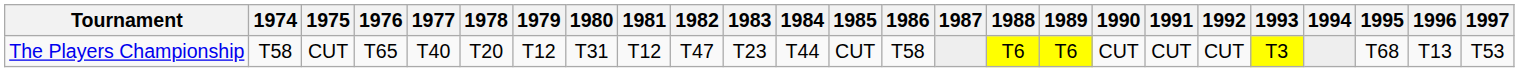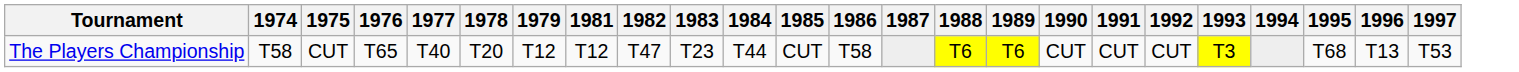- column: 1980 | T31
